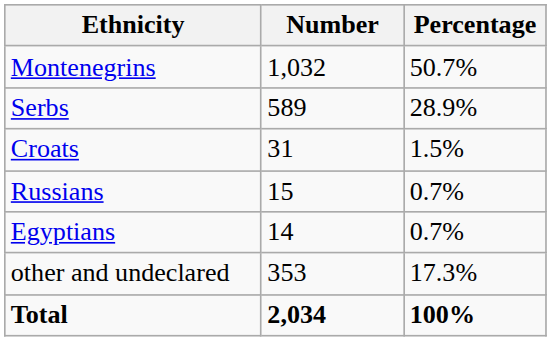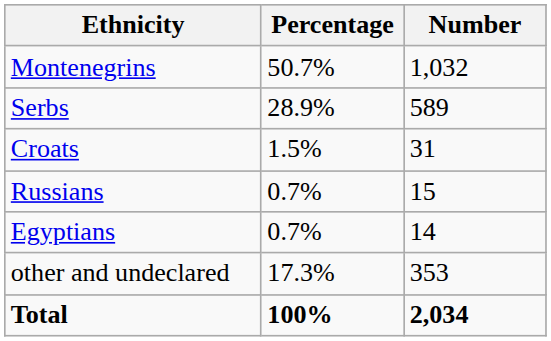columns swapped: Number <-> Percentage
